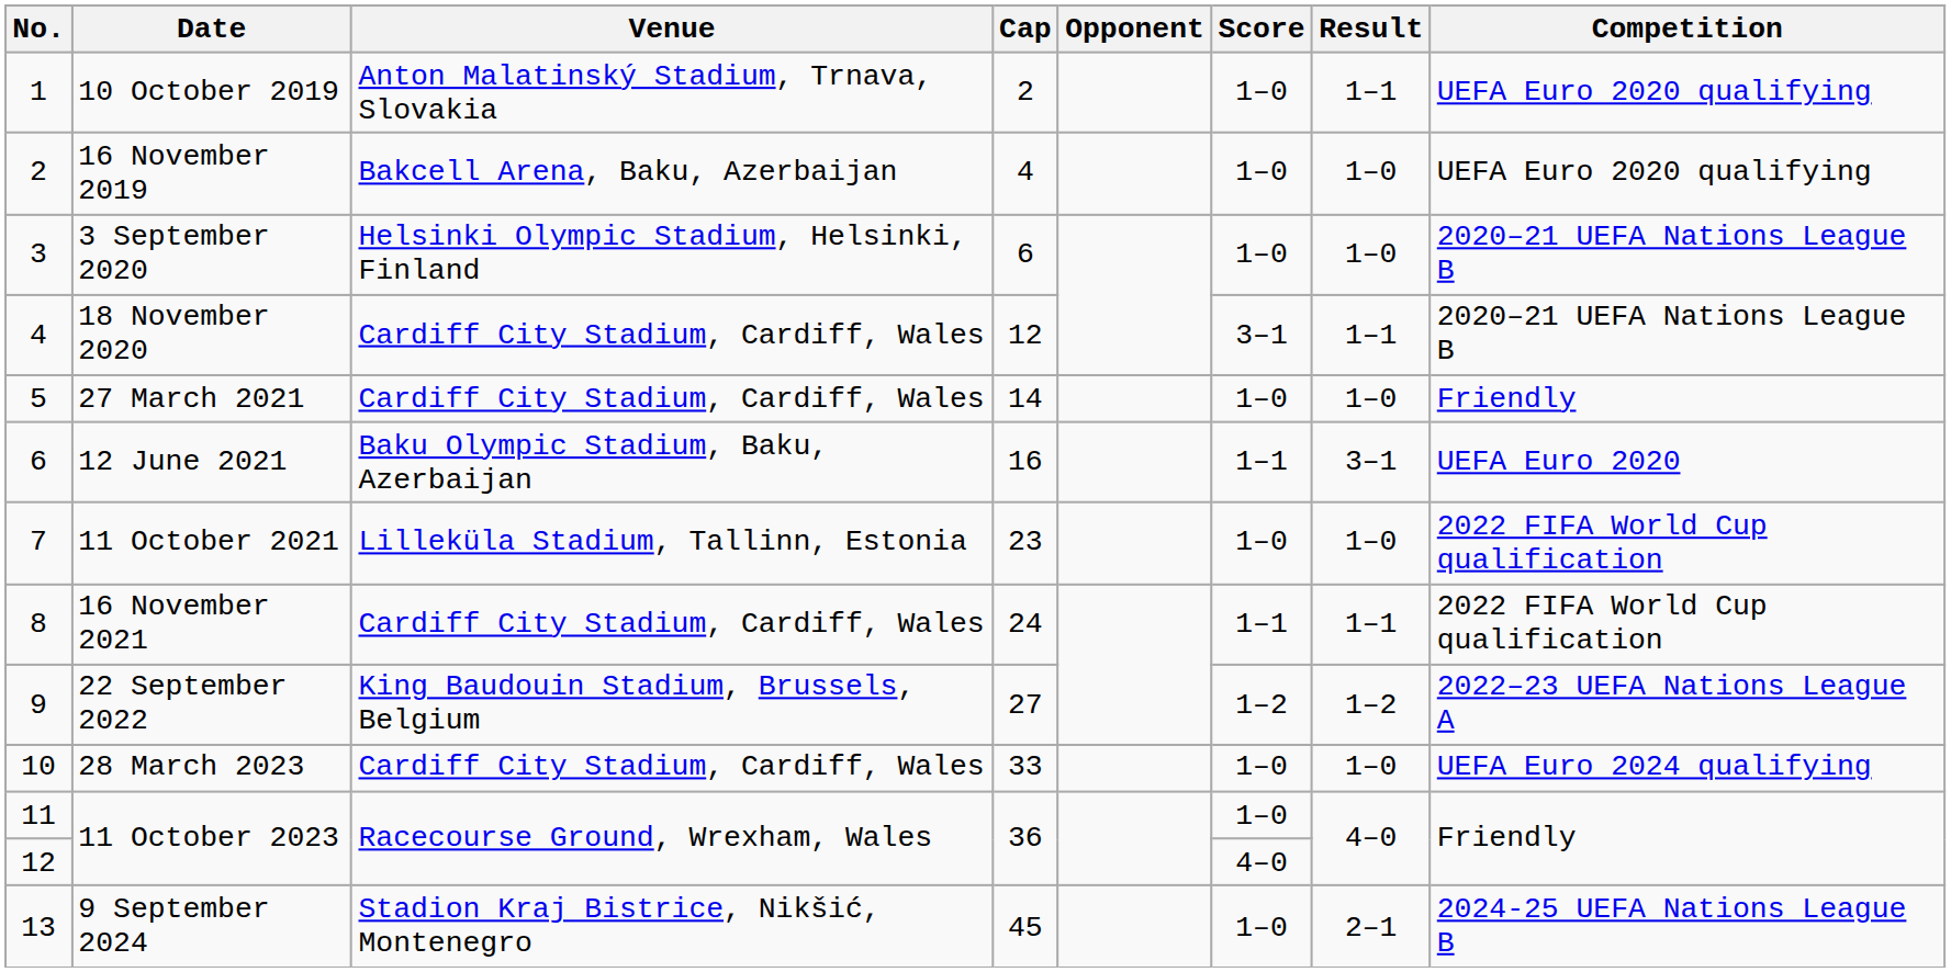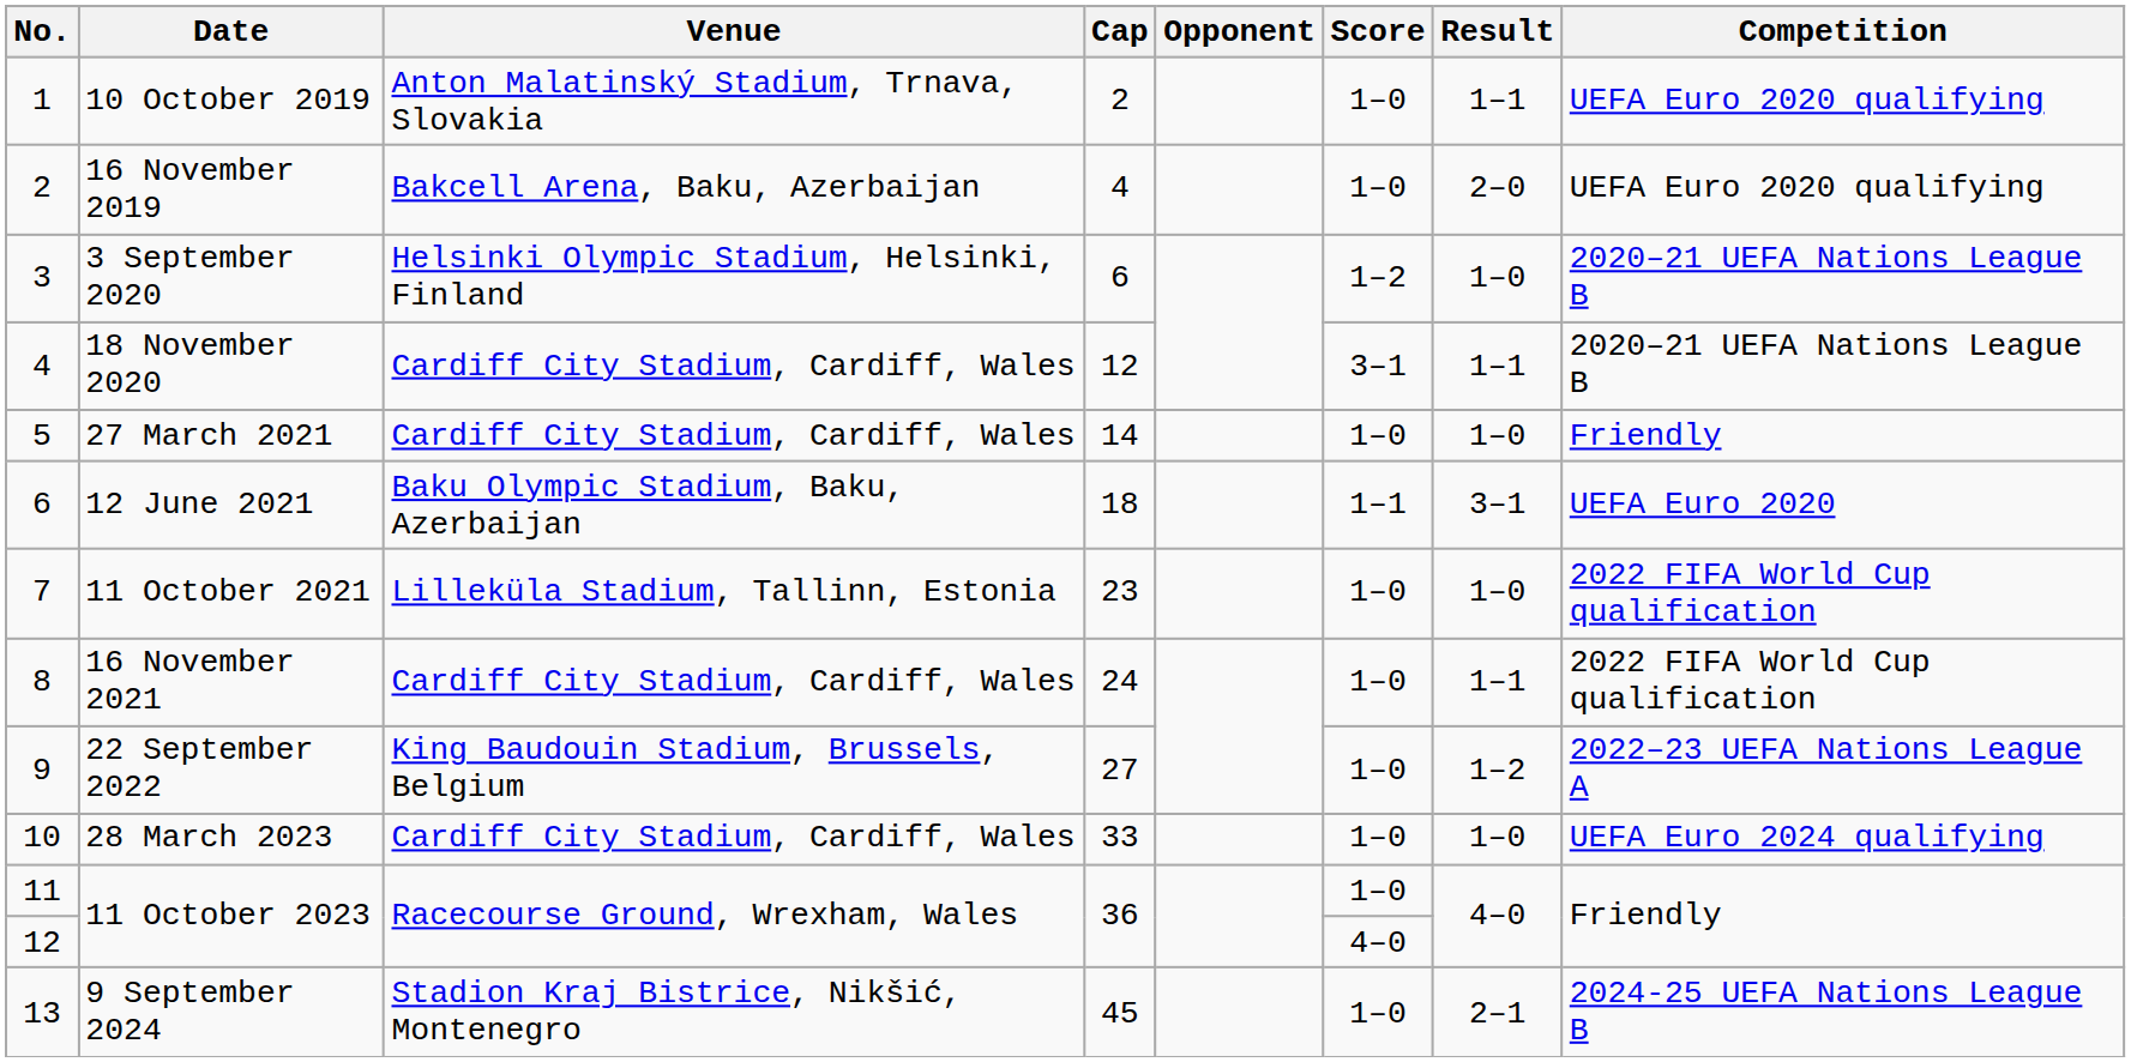16 November 2019 | Result: 1–0 -> 2–0
3 September 2020 | Score: 1–0 -> 1–2
12 June 2021 | Cap: 16 -> 18
16 November 2021 | Score: 1–1 -> 1–0
22 September 2022 | Score: 1–2 -> 1–0
